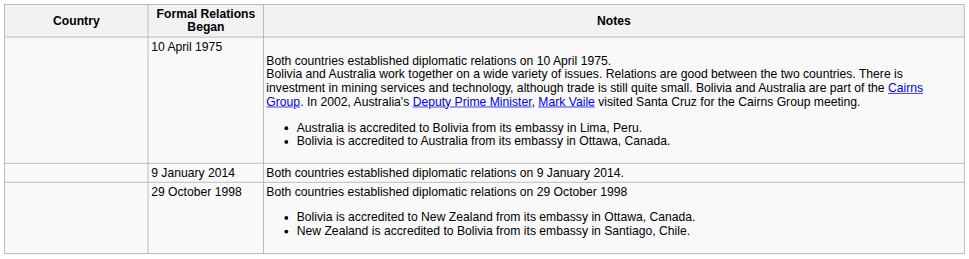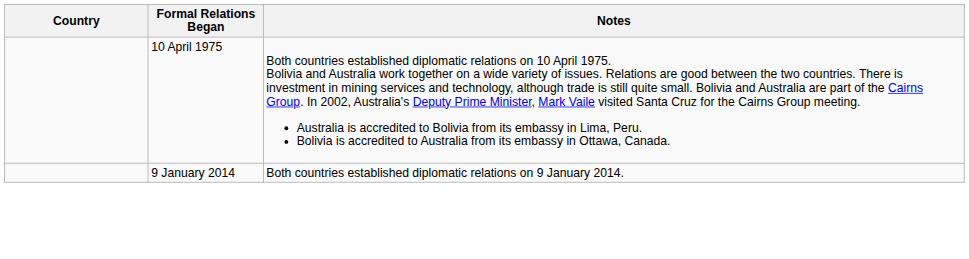- row: 29 October 1998 | Both countries established diplomatic relations on 29 October 1998 Bolivia is accredited to New Zealand from its embassy in Ottawa, Canada. New Zealand is accredited to Bolivia from its embassy in Santiago, Chile.
